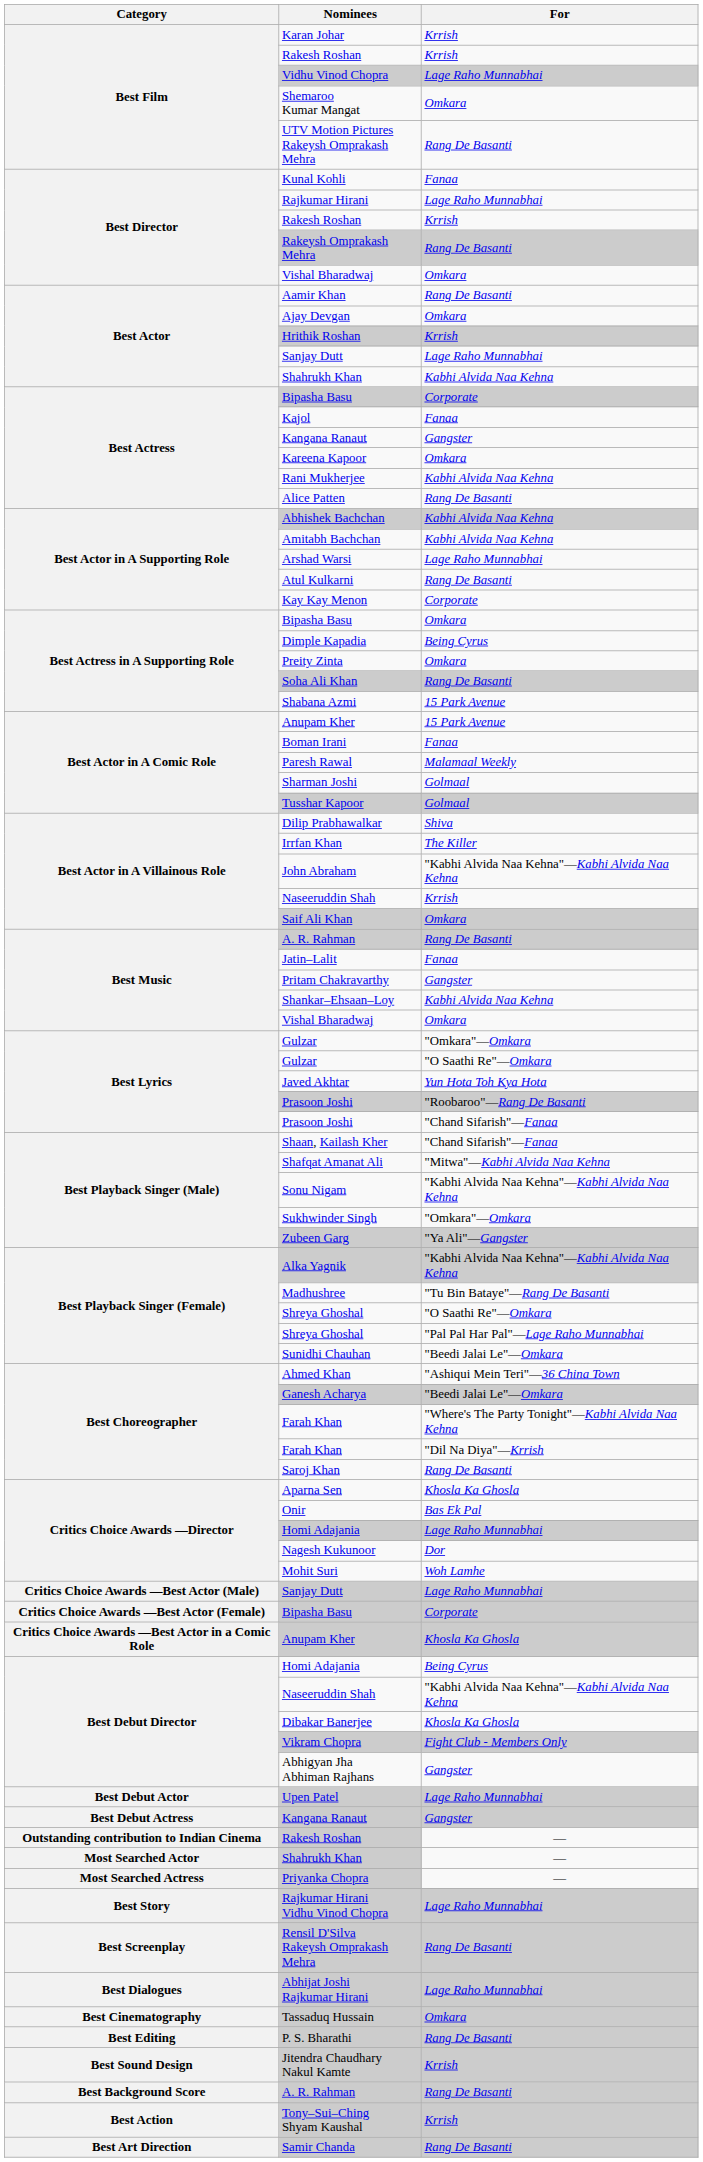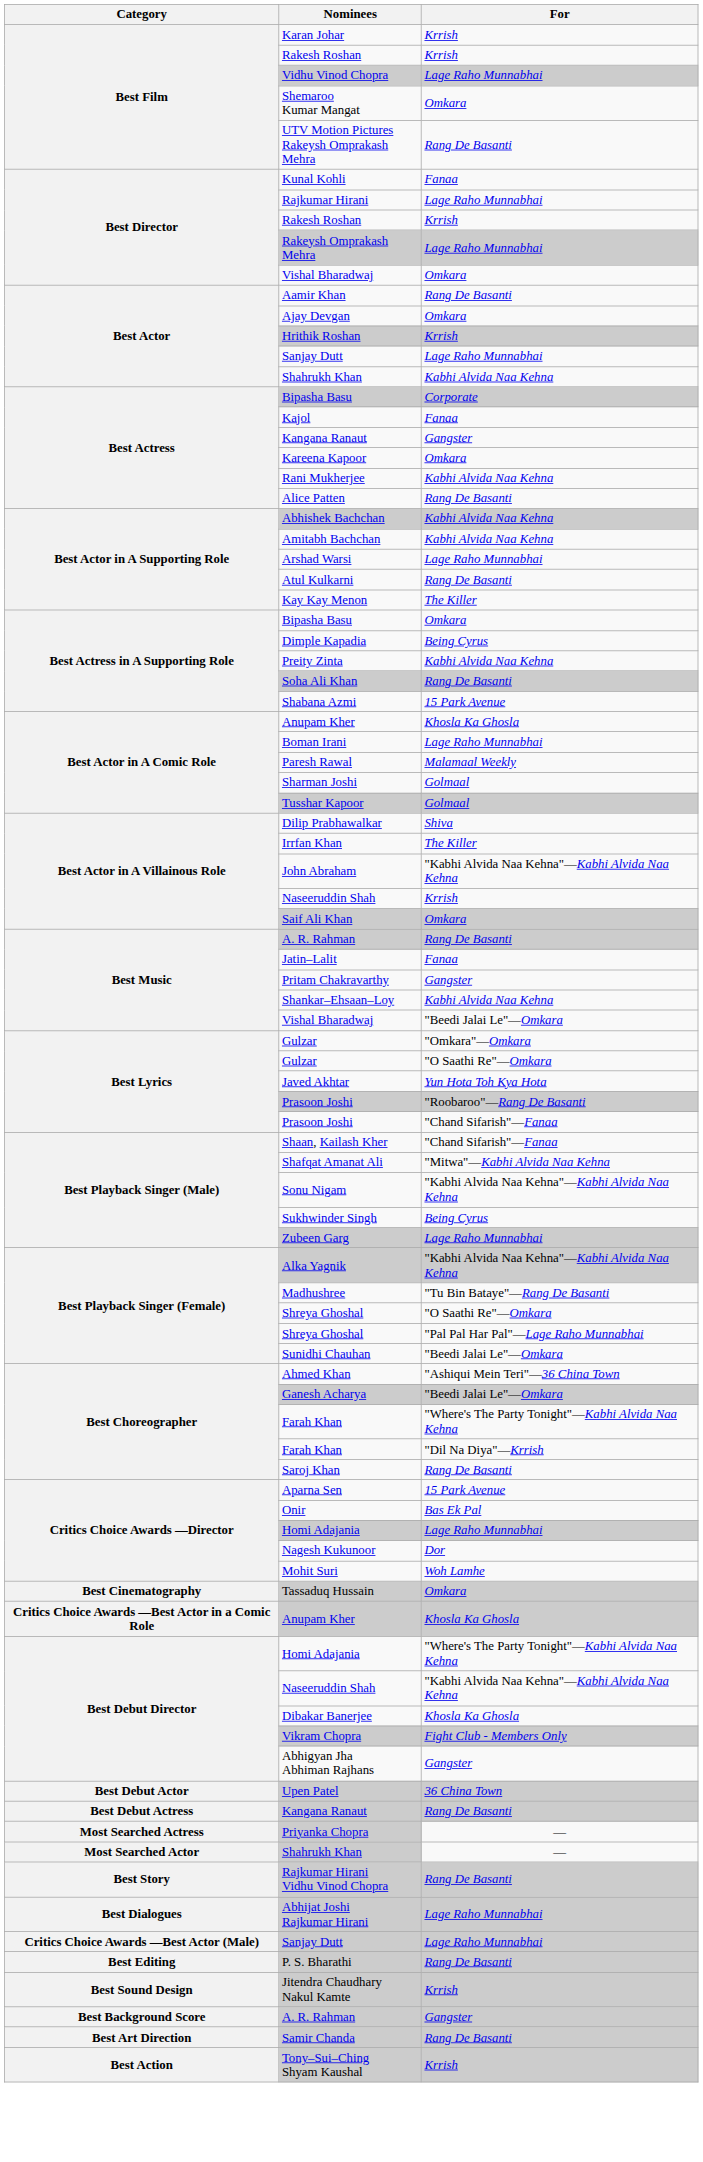Rakeysh Omprakash Mehra | For: Rang De Basanti -> Lage Raho Munnabhai
Kay Kay Menon | For: Corporate -> The Killer
Preity Zinta | For: Omkara -> Kabhi Alvida Naa Kehna
Best Actor in A Comic Role / Anupam Kher | For: 15 Park Avenue -> Khosla Ka Ghosla
Boman Irani | For: Fanaa -> Lage Raho Munnabhai
Best Music / Vishal Bharadwaj | For: Omkara -> "Beedi Jalai Le"—Omkara
Sukhwinder Singh | For: "Omkara"—Omkara -> Being Cyrus
Zubeen Garg | For: "Ya Ali"—Gangster -> Lage Raho Munnabhai
Aparna Sen | For: Khosla Ka Ghosla -> 15 Park Avenue
rows swapped: Critics Choice Awards —Best Actor (Male) / Sanjay Dutt <-> Tassaduq Hussain
- row: Critics Choice Awards —Best Actor (Female) | Bipasha Basu | Corporate
Best Debut Director / Homi Adajania | For: Being Cyrus -> "Where's The Party Tonight"—Kabhi Alvida Naa Kehna
Upen Patel | For: Lage Raho Munnabhai -> 36 China Town
Best Debut Actress / Kangana Ranaut | For: Gangster -> Rang De Basanti
- row: Outstanding contribution to Indian Cinema | Rakesh Roshan | —
rows swapped: Most Searched Actor / Shahrukh Khan <-> Priyanka Chopra
Rajkumar Hirani Vidhu Vinod Chopra | For: Lage Raho Munnabhai -> Rang De Basanti
- row: Best Screenplay | Rensil D'Silva Rakeysh Omprakash Mehra | Rang De Basanti
Best Background Score / A. R. Rahman | For: Rang De Basanti -> Gangster
rows swapped: Samir Chanda <-> Tony–Sui–Ching Shyam Kaushal
